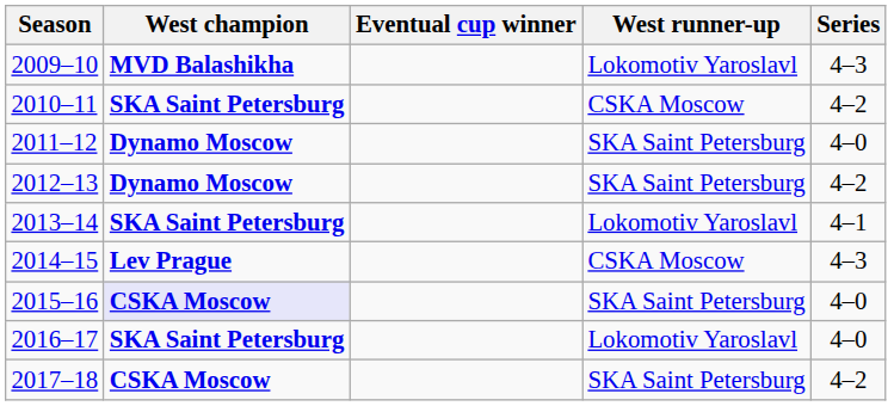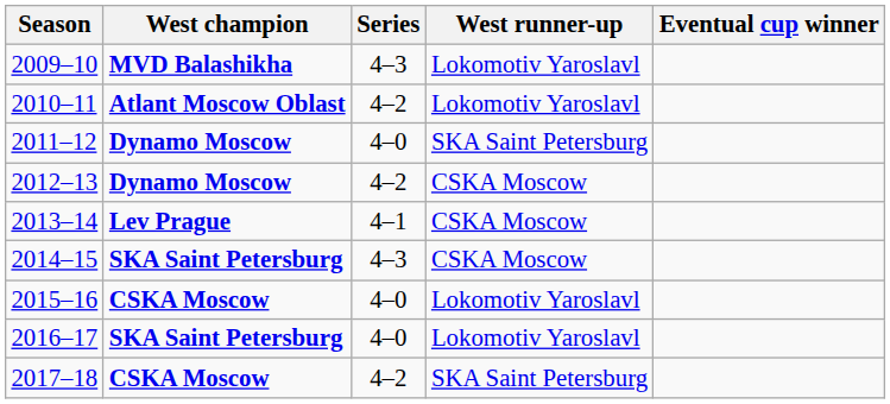columns swapped: Series <-> Eventual cup winner
2010–11 | West champion: SKA Saint Petersburg -> Atlant Moscow Oblast
2010–11 | West runner-up: CSKA Moscow -> Lokomotiv Yaroslavl
2012–13 | West runner-up: SKA Saint Petersburg -> CSKA Moscow
2013–14 | West champion: SKA Saint Petersburg -> Lev Prague
2013–14 | West runner-up: Lokomotiv Yaroslavl -> CSKA Moscow
2014–15 | West champion: Lev Prague -> SKA Saint Petersburg
2015–16 | West champion: lavender background -> no background
2015–16 | West runner-up: SKA Saint Petersburg -> Lokomotiv Yaroslavl
